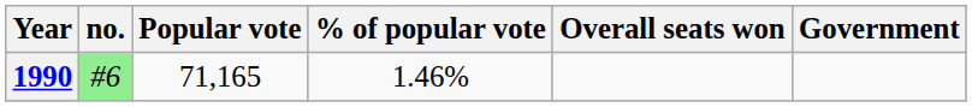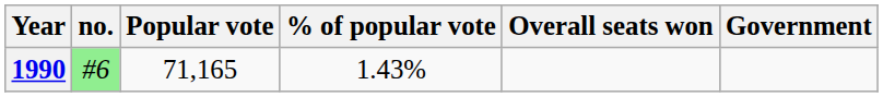1990 | % of popular vote: 1.46% -> 1.43%
